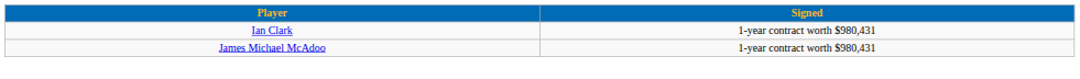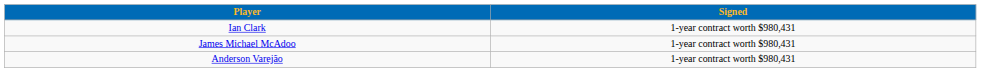+ row: Anderson Varejão | 1-year contract worth $980,431
